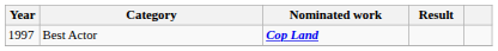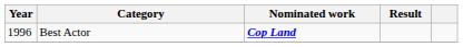Best Actor | Year: 1997 -> 1996
